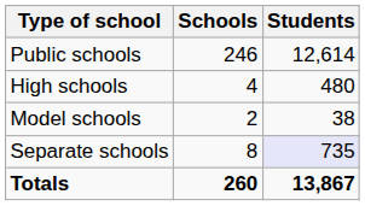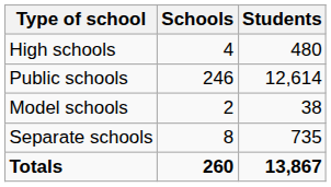rows swapped: Public schools <-> High schools
Separate schools | Students: lavender background -> no background
